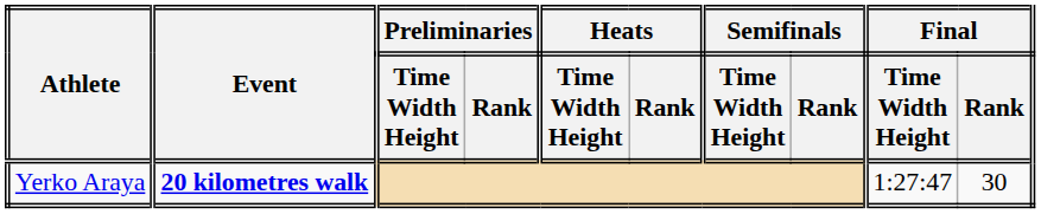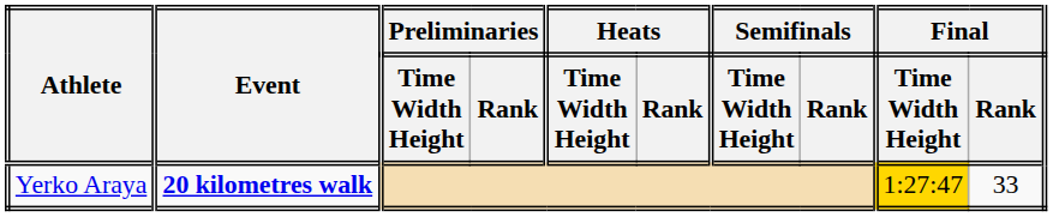Yerko Araya | Final / Time Width Height: no background -> gold background
Yerko Araya | Final / Rank: 30 -> 33
